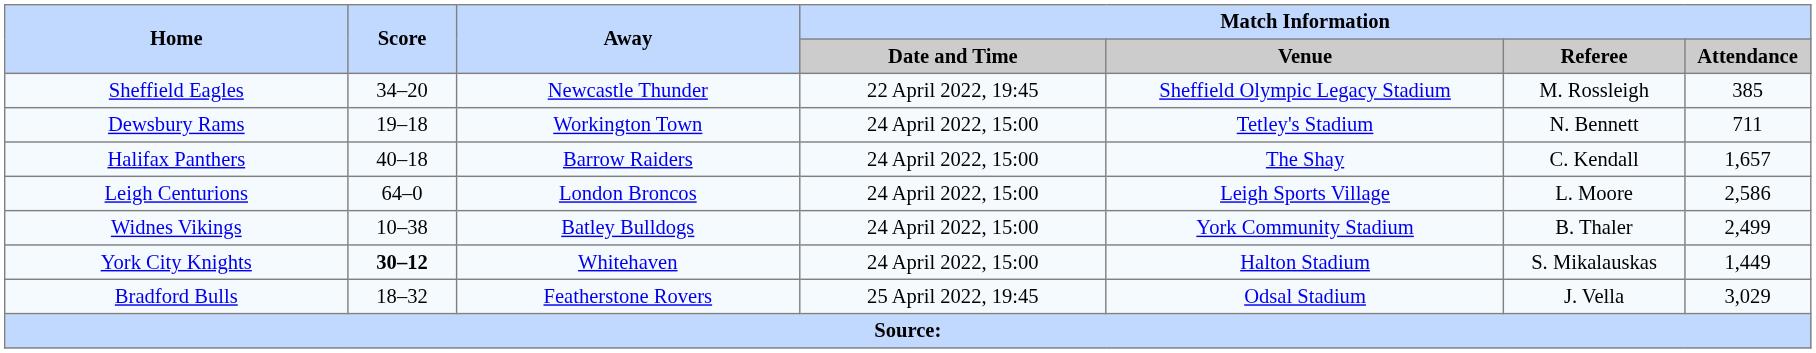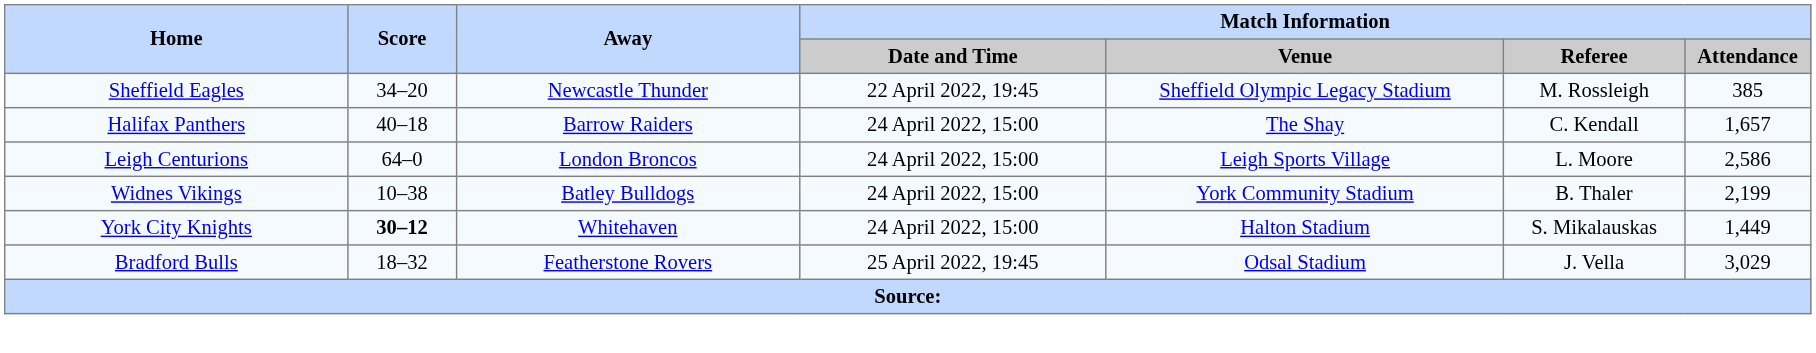- row: Dewsbury Rams | 19–18 | Workington Town | 24 April 2022, 15:00 | Tetley's Stadium | N. Bennett | 711
Widnes Vikings | Match Information / Attendance: 2,499 -> 2,199
